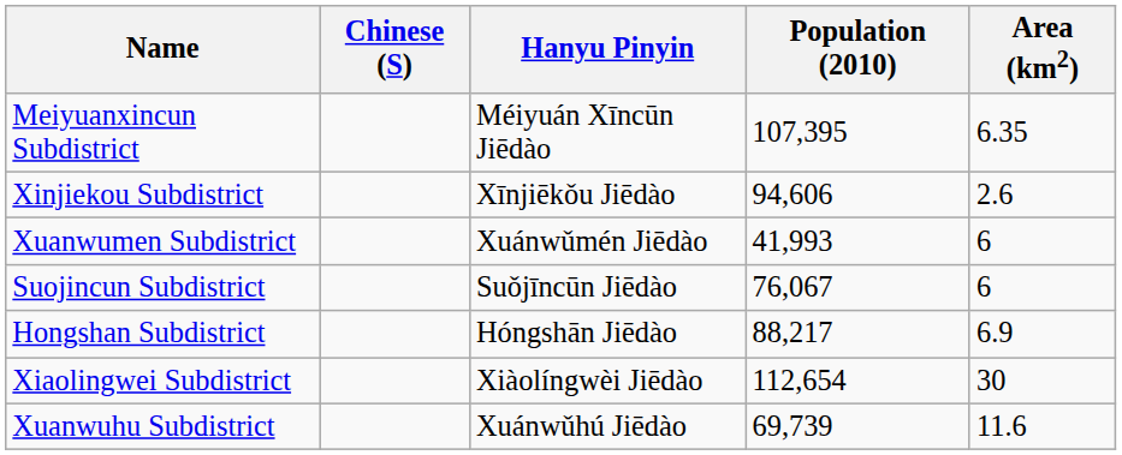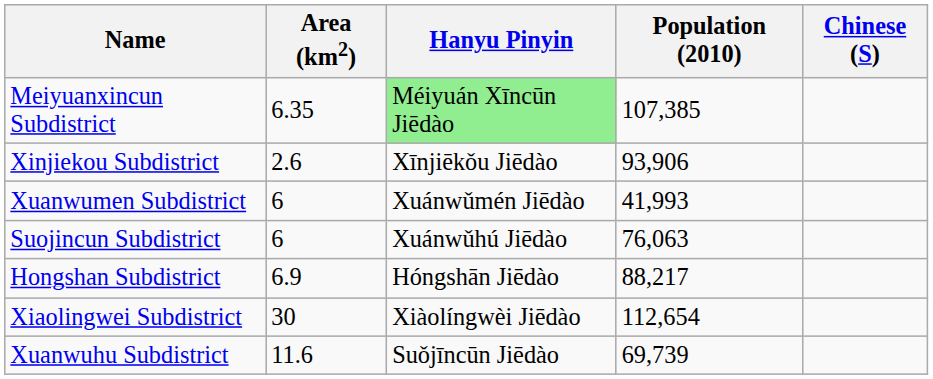columns swapped: Chinese (S) <-> Area (km2)
Meiyuanxincun Subdistrict | Hanyu Pinyin: no background -> lightgreen background
Meiyuanxincun Subdistrict | Population (2010): 107,395 -> 107,385
Xinjiekou Subdistrict | Population (2010): 94,606 -> 93,906
Suojincun Subdistrict | Hanyu Pinyin: Suǒjīncūn Jiēdào -> Xuánwǔhú Jiēdào
Suojincun Subdistrict | Population (2010): 76,067 -> 76,063
Xuanwuhu Subdistrict | Hanyu Pinyin: Xuánwǔhú Jiēdào -> Suǒjīncūn Jiēdào
